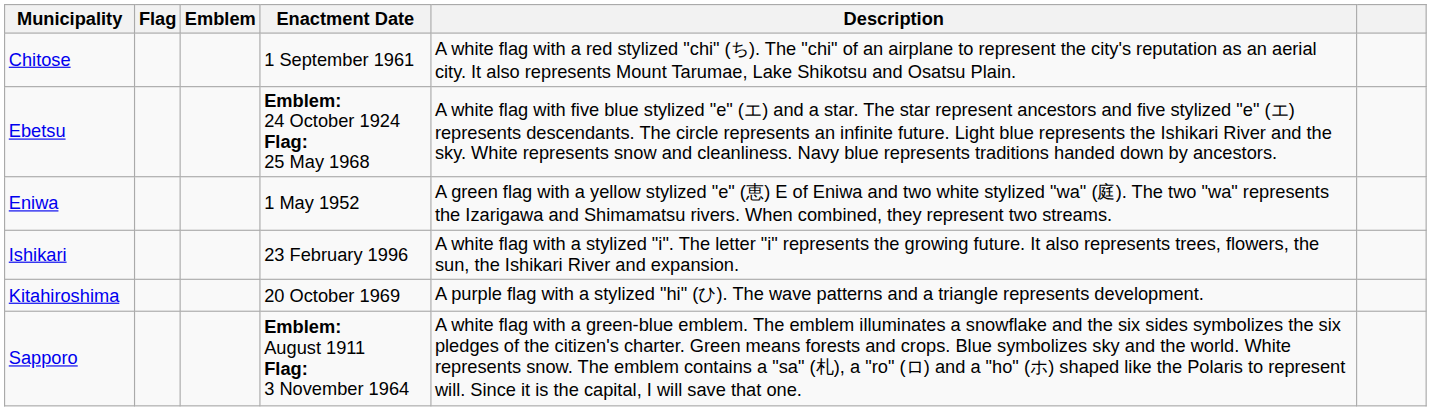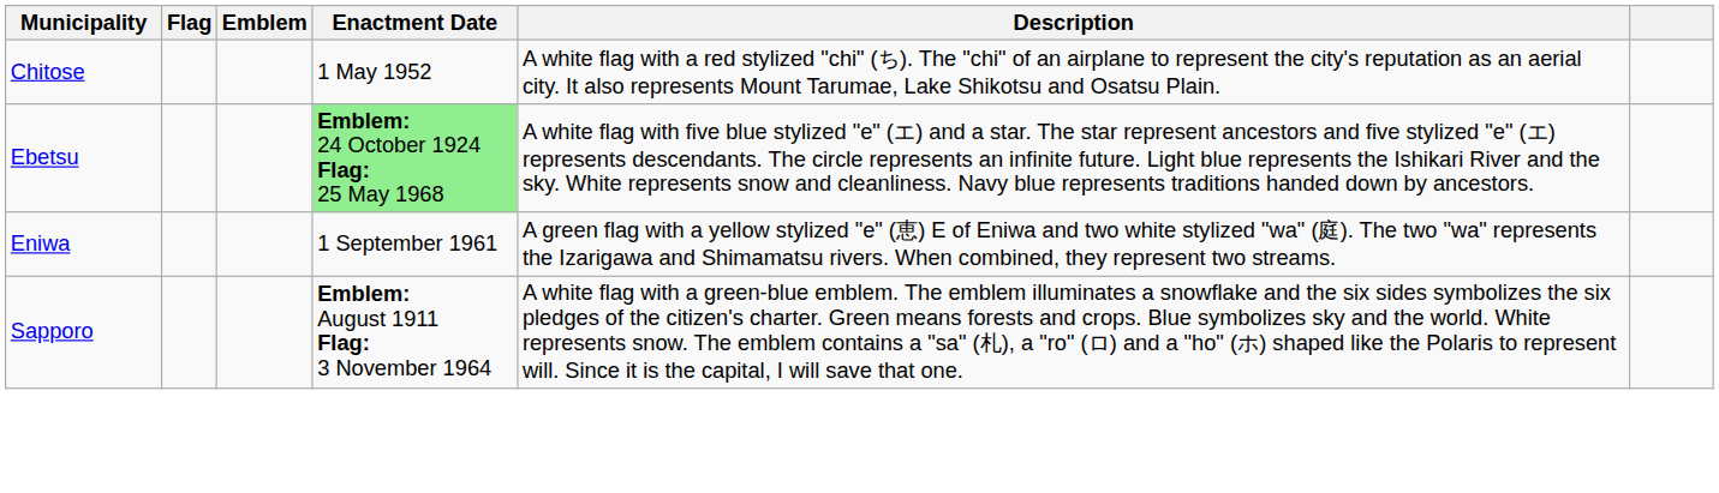Chitose | Enactment Date: 1 September 1961 -> 1 May 1952
Ebetsu | Enactment Date: no background -> lightgreen background
Eniwa | Enactment Date: 1 May 1952 -> 1 September 1961
- row: Ishikari | 23 February 1996 | A white flag with a stylized "i". The letter "i" represents the growing future. It also represents trees, flowers, the sun, the Ishikari River and expansion.
- row: Kitahiroshima | 20 October 1969 | A purple flag with a stylized "hi" (ひ). The wave patterns and a triangle represents development.
